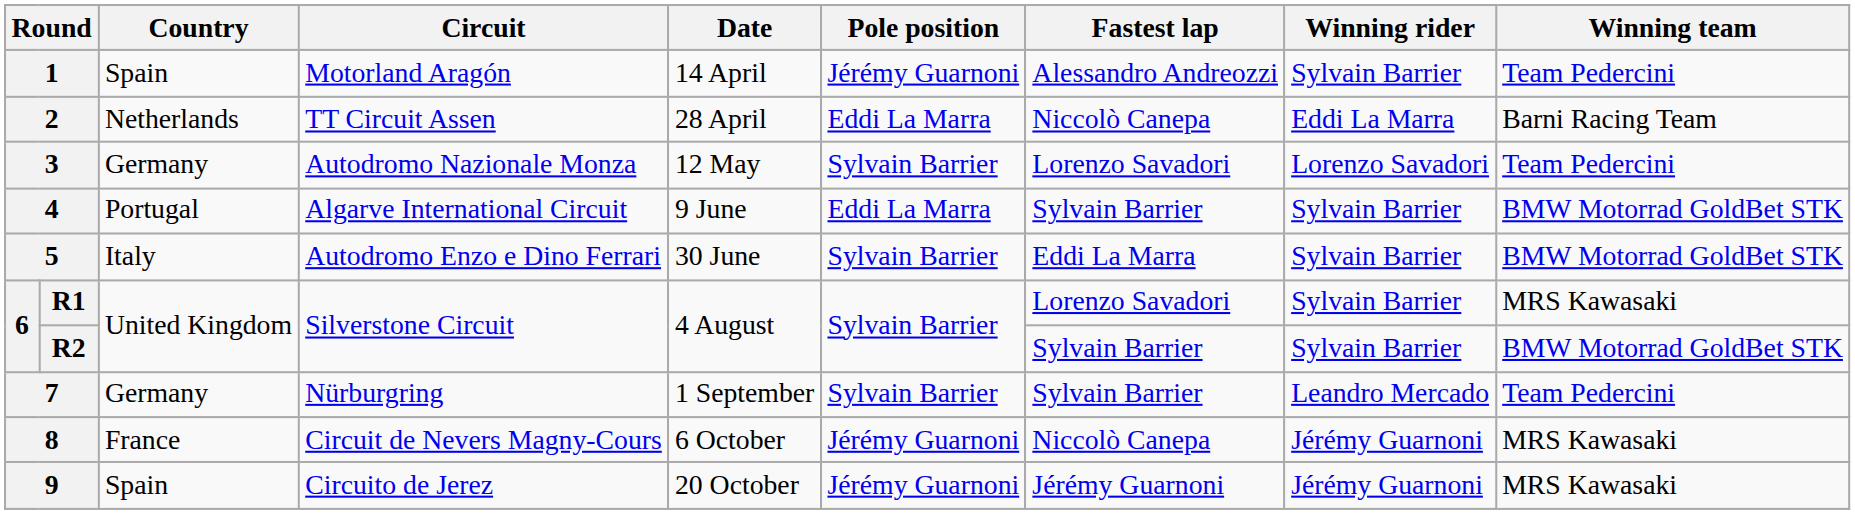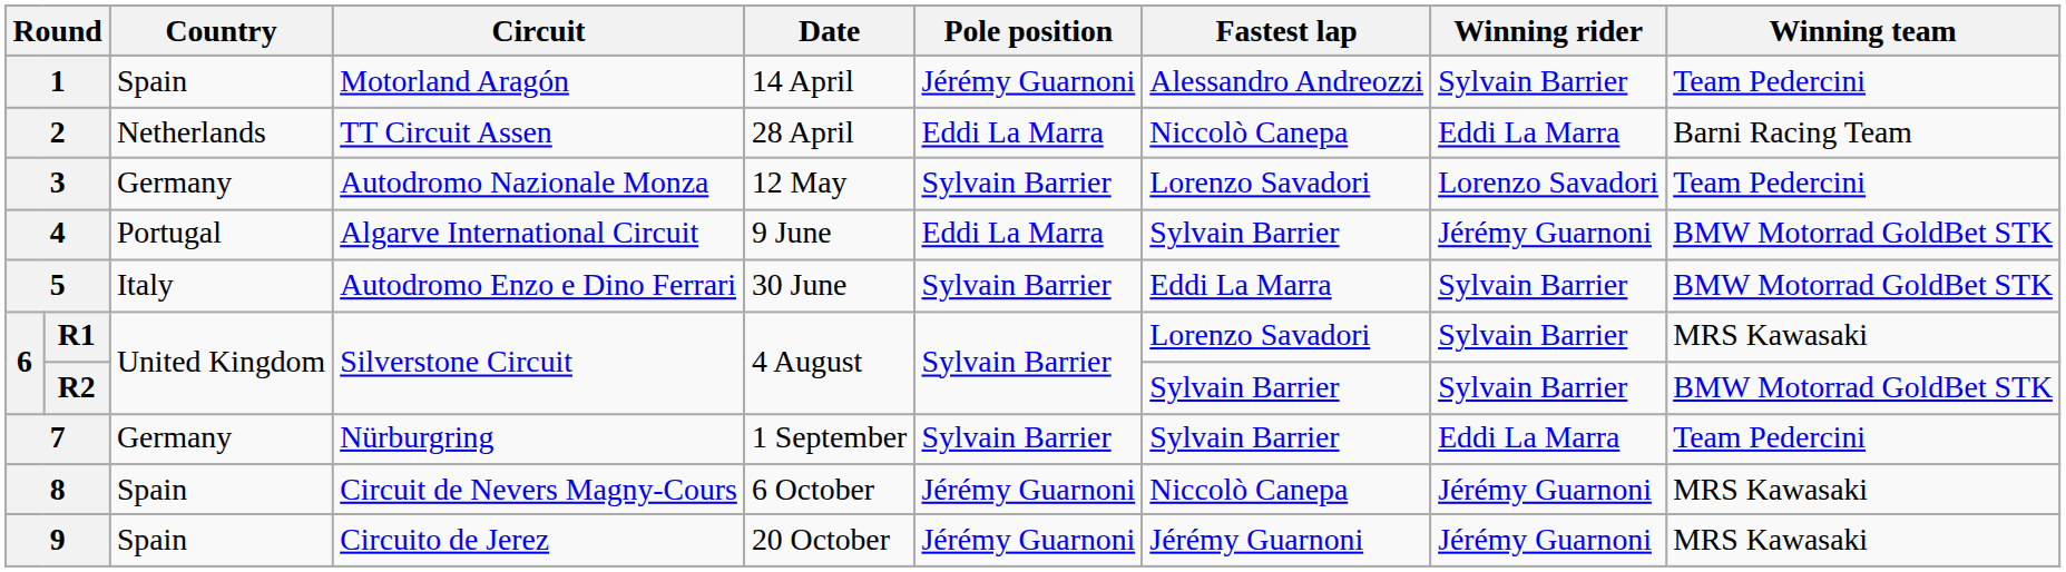4 | Winning rider: Sylvain Barrier -> Jérémy Guarnoni
7 | Winning rider: Leandro Mercado -> Eddi La Marra
8 | Country: France -> Spain
